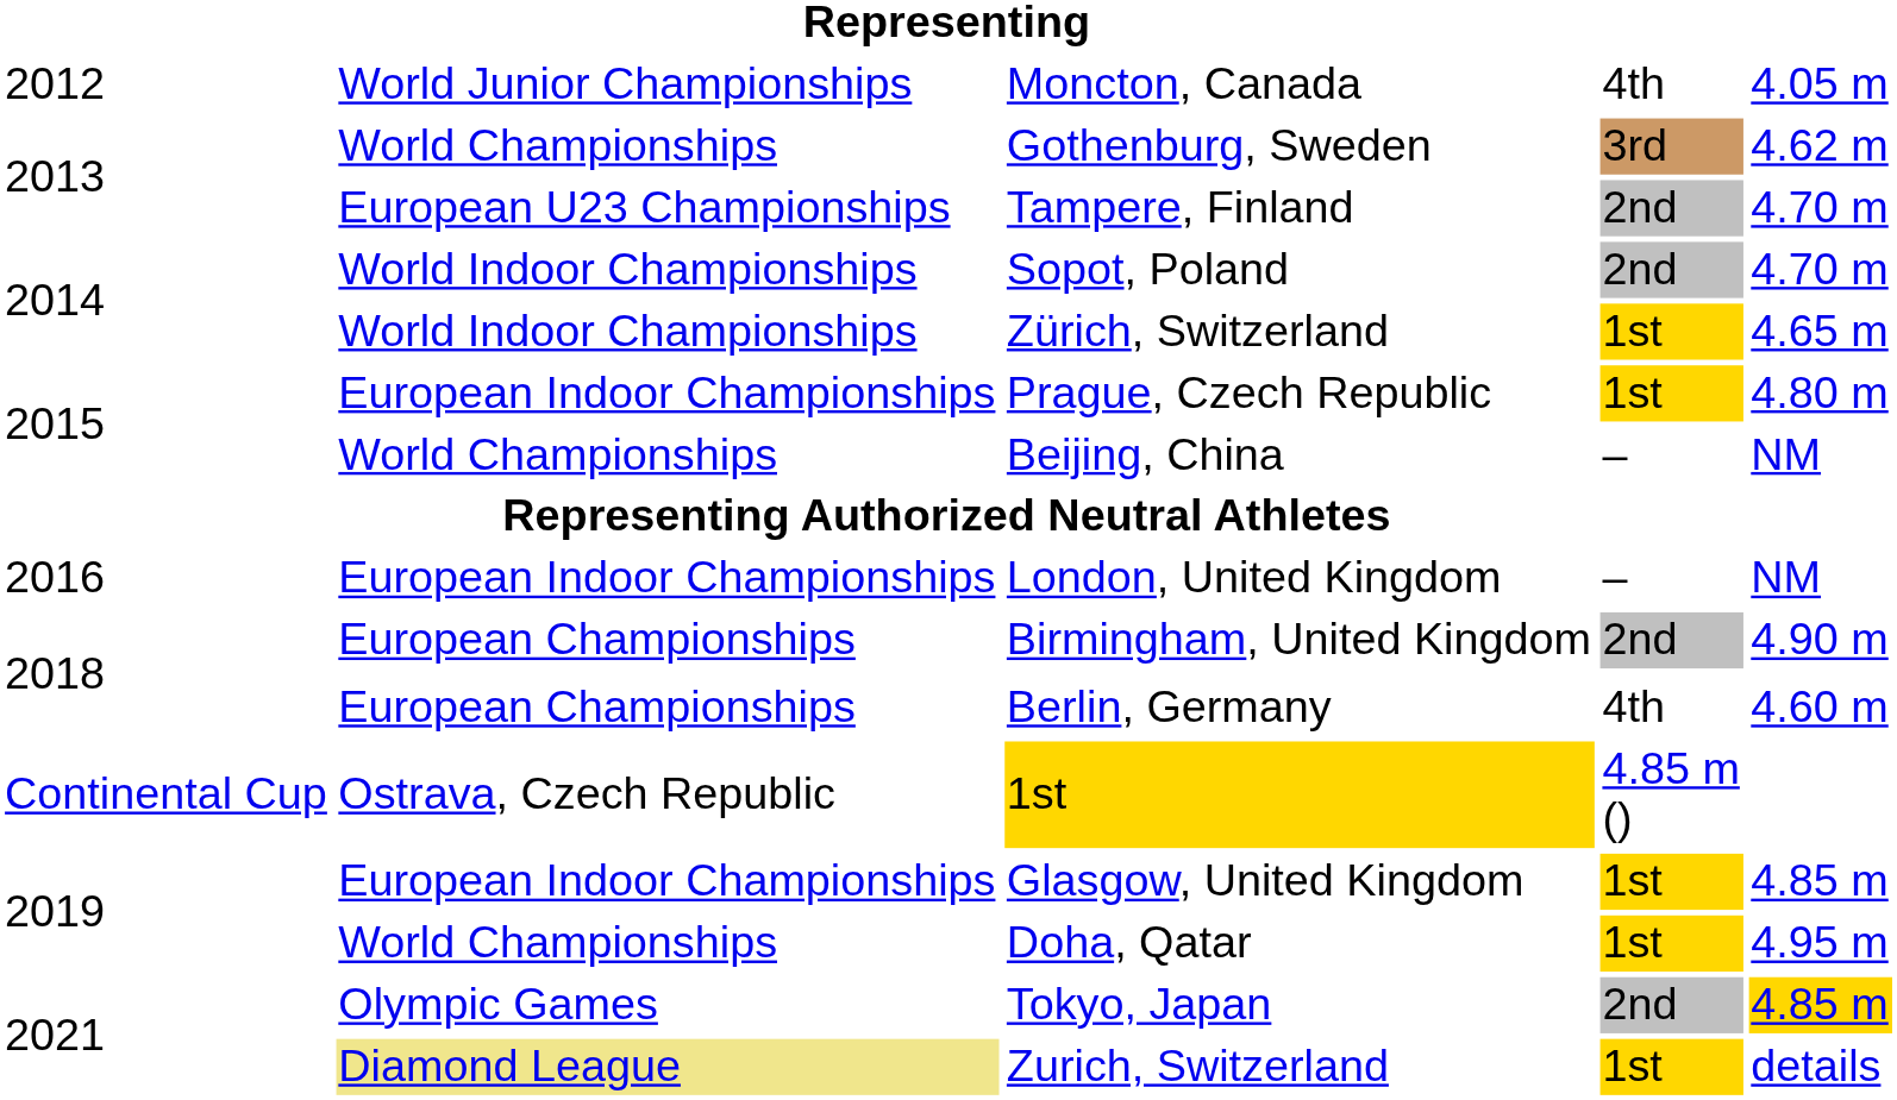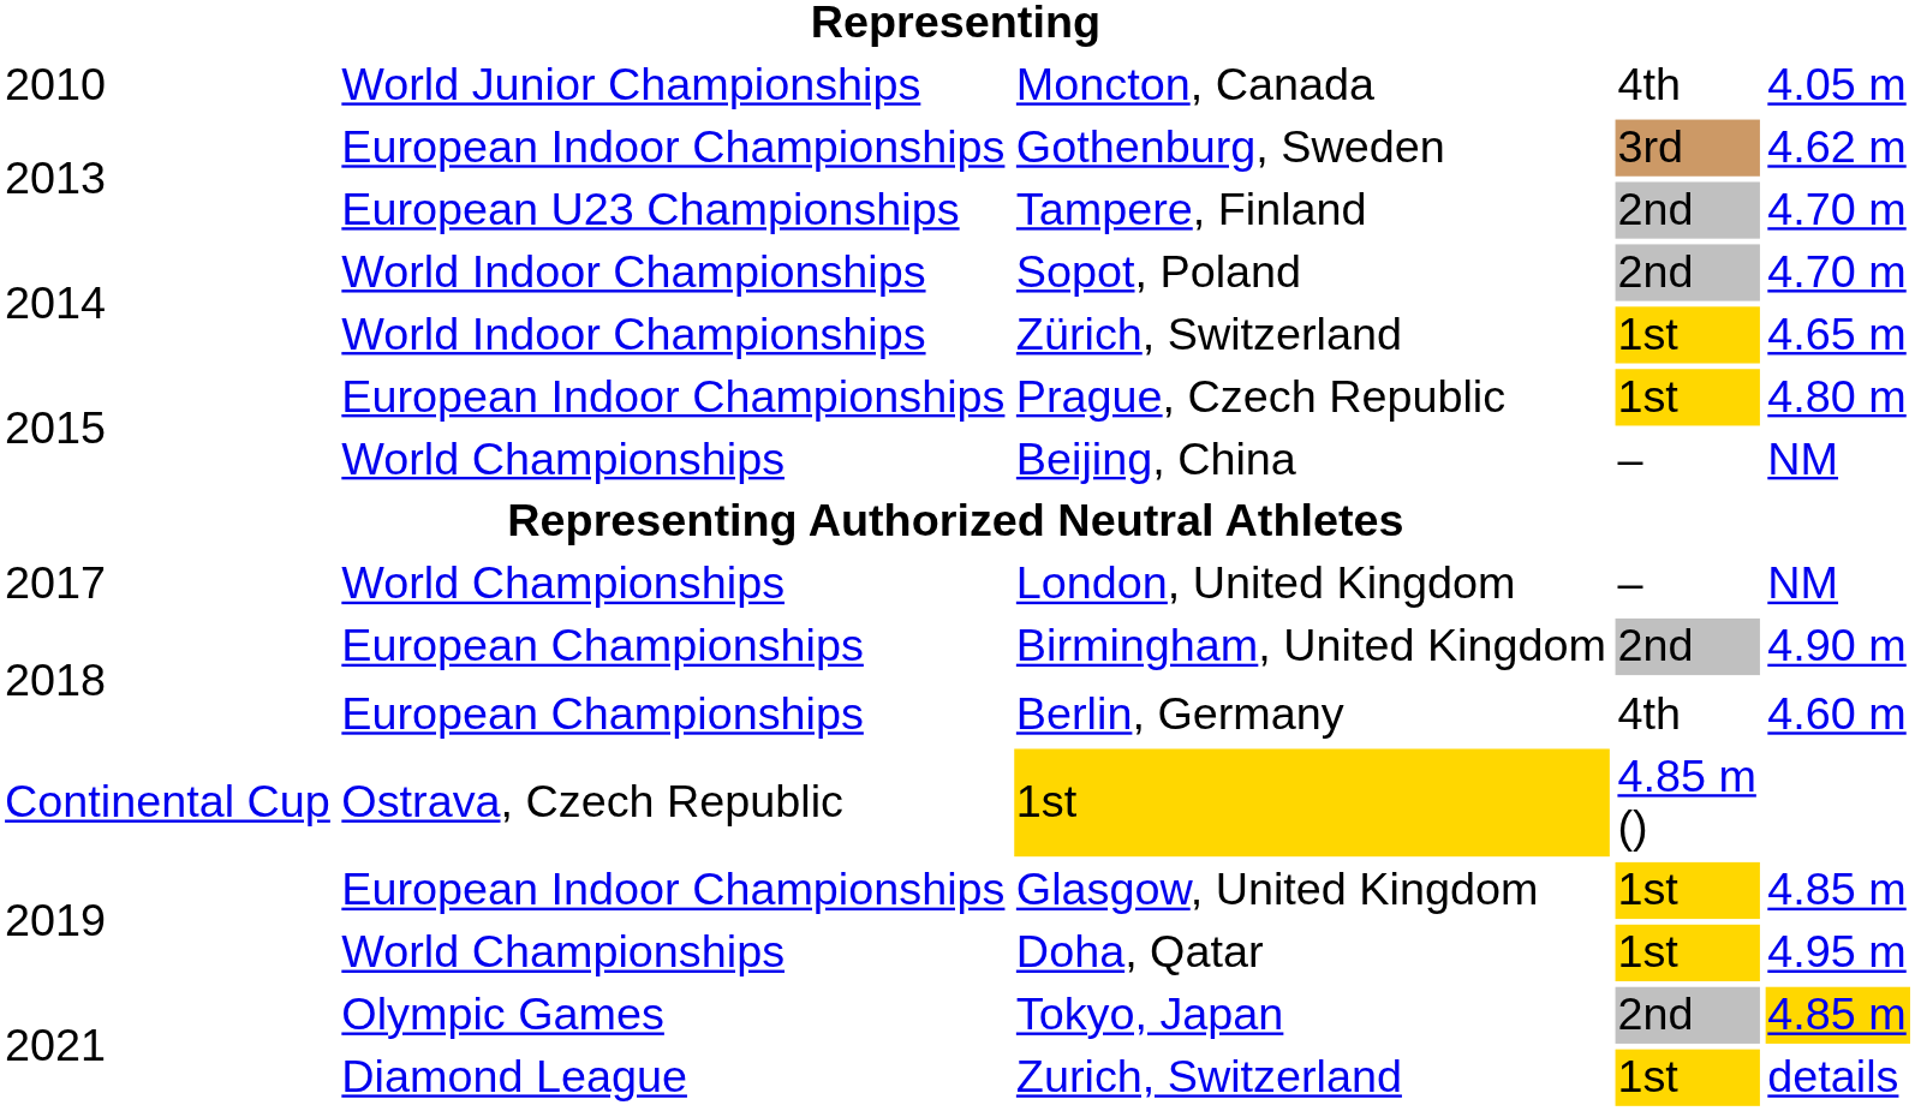Moncton, Canada | column 1: 2012 -> 2010
Gothenburg, Sweden | column 2: World Championships -> European Indoor Championships
London, United Kingdom | column 1: 2016 -> 2017
London, United Kingdom | column 2: European Indoor Championships -> World Championships
Zurich, Switzerland | column 2: khaki background -> no background
